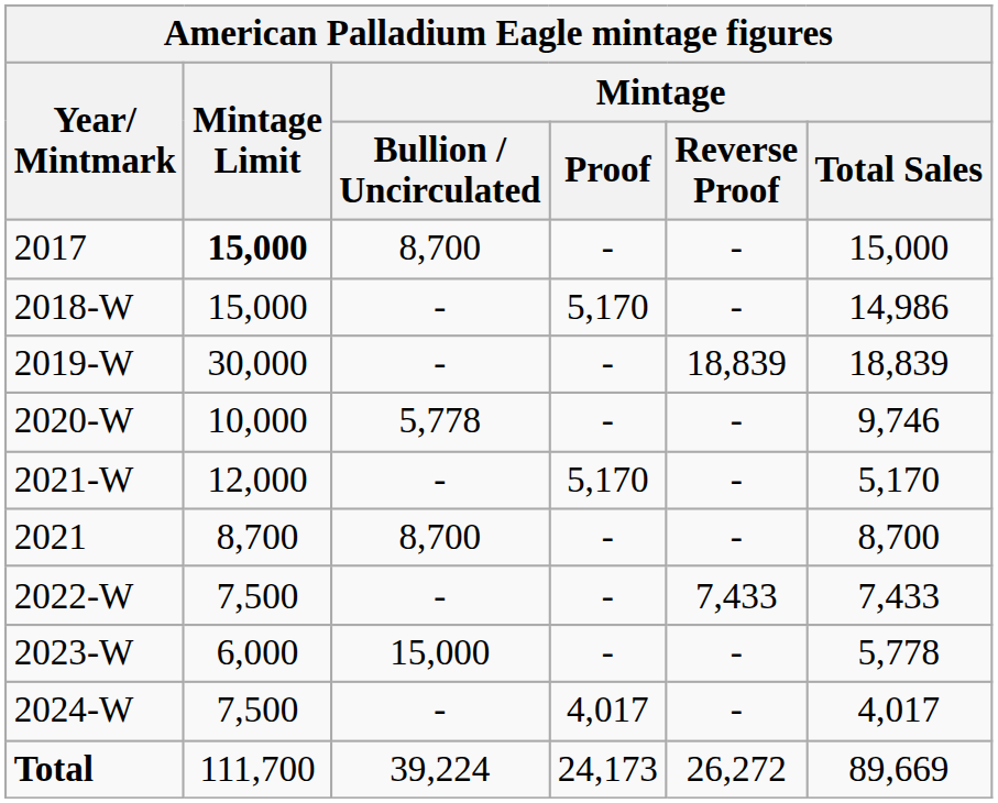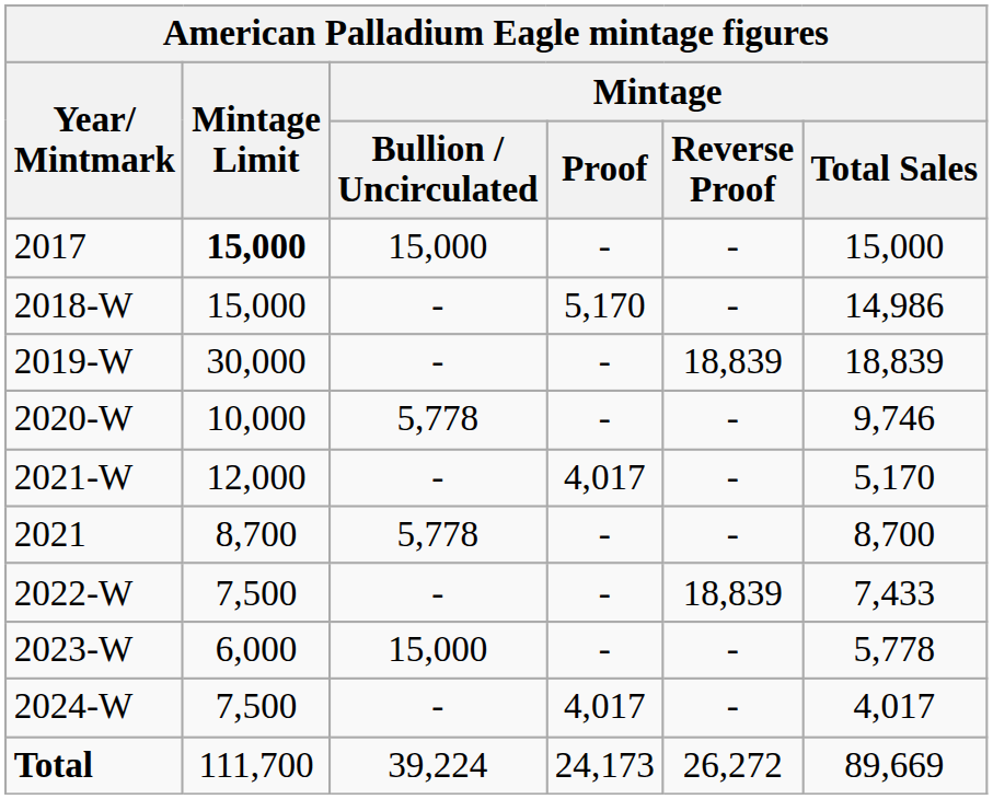2017 | Mintage / Bullion / Uncirculated: 8,700 -> 15,000
2021-W | Mintage / Proof: 5,170 -> 4,017
2021 | Mintage / Bullion / Uncirculated: 8,700 -> 5,778
2022-W | Mintage / Reverse Proof: 7,433 -> 18,839
